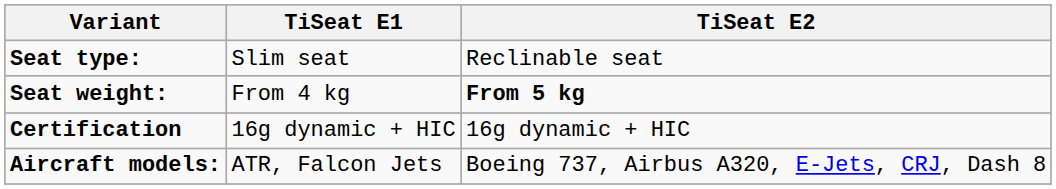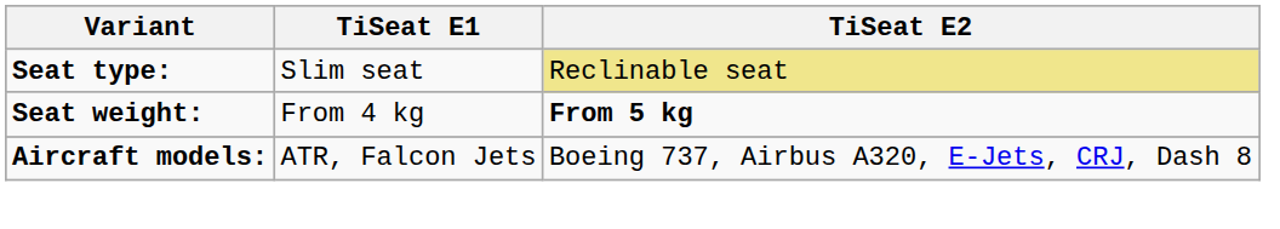Seat type: | TiSeat E2: no background -> khaki background
- row: Certification | 16g dynamic + HIC | 16g dynamic + HIC
